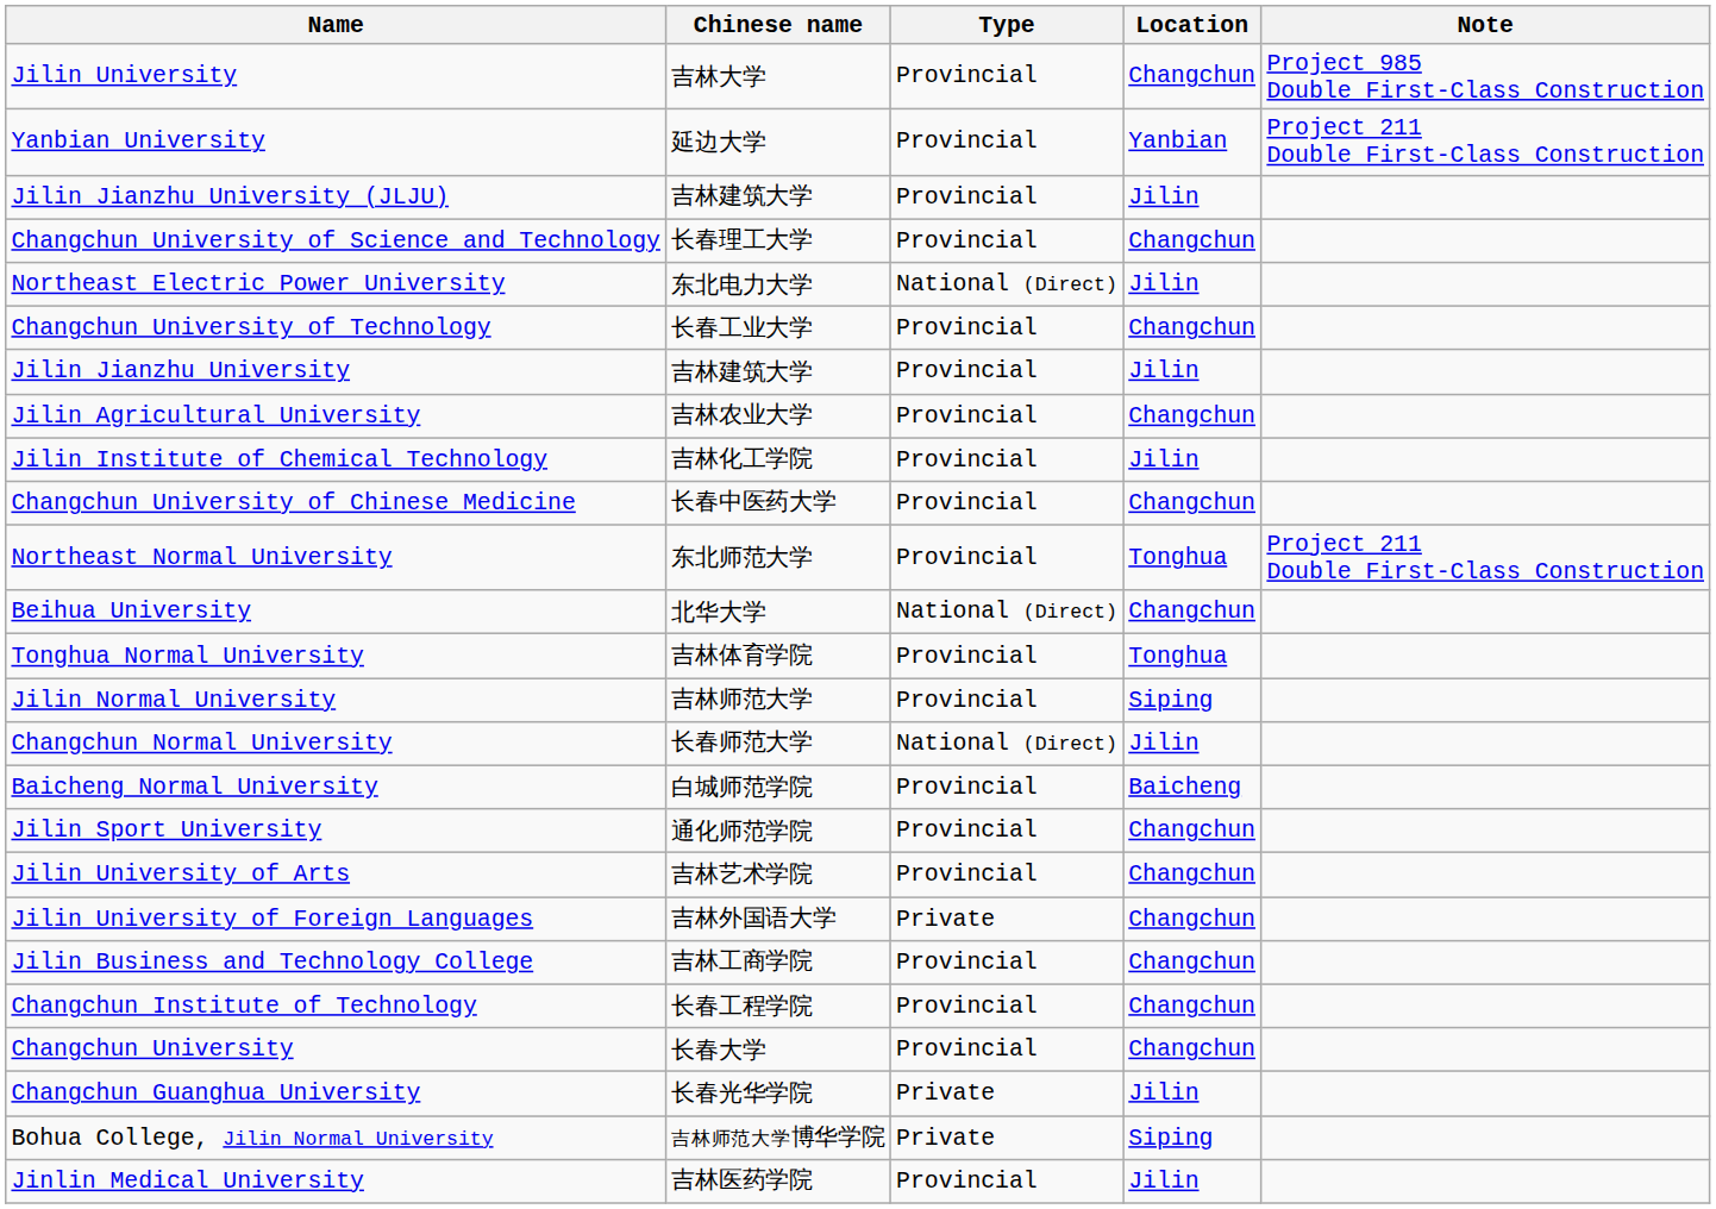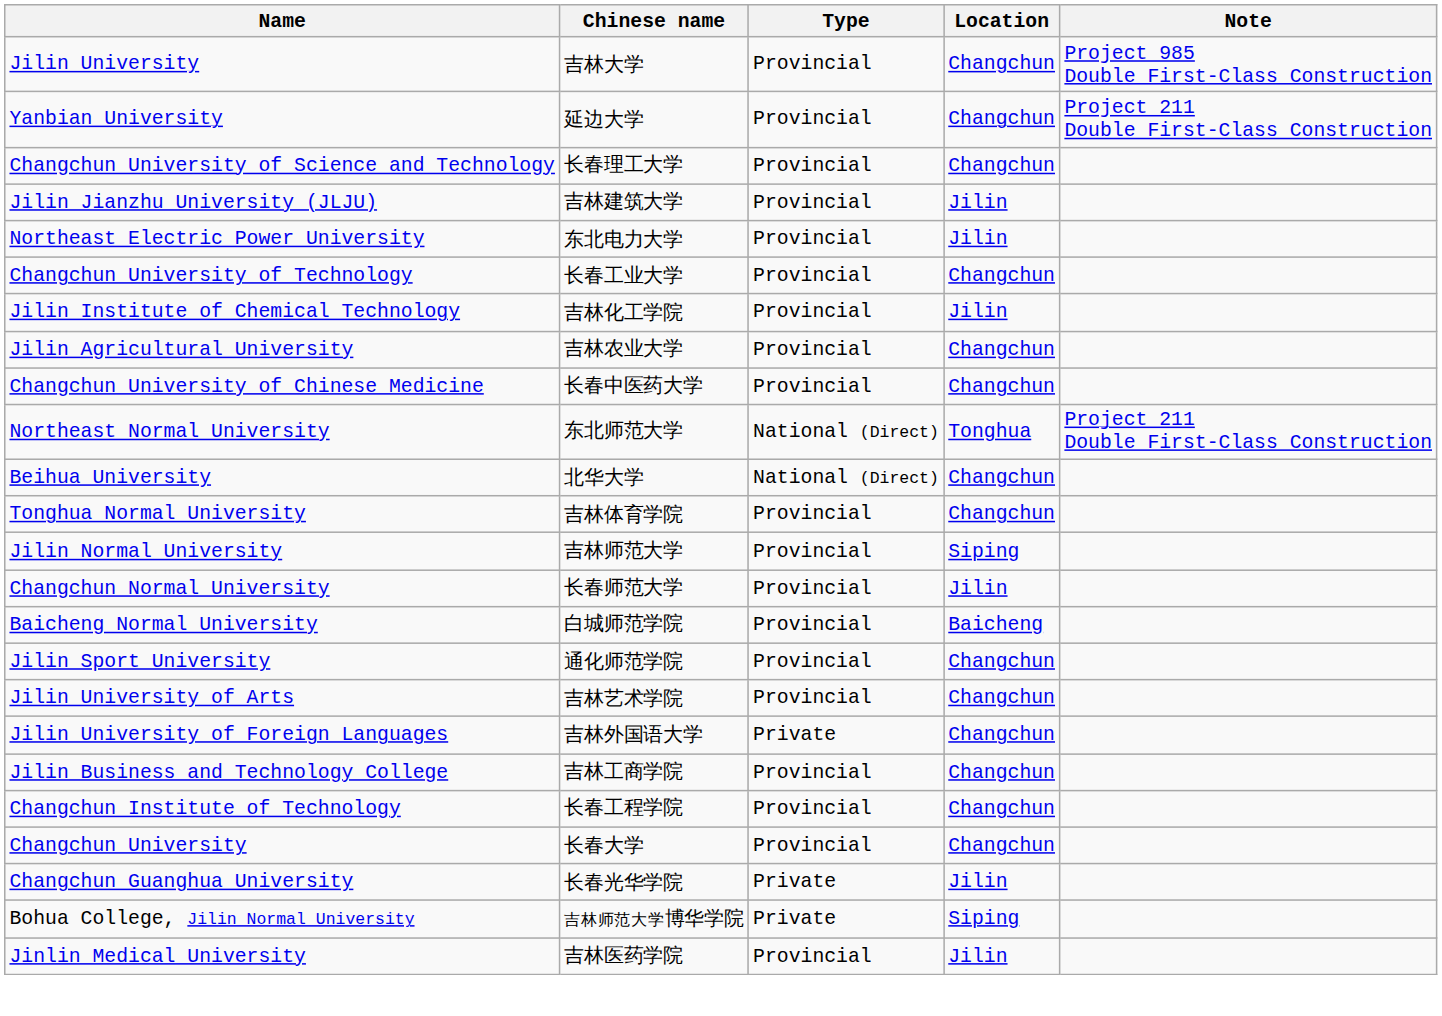Yanbian University | Location: Yanbian -> Changchun
rows swapped: Changchun University of Science and Technology <-> Jilin Jianzhu University (JLJU)
Northeast Electric Power University | Type: National (Direct) -> Provincial
- row: Jilin Jianzhu University | 吉林建筑大学 | Provincial | Jilin
rows swapped: Jilin Institute of Chemical Technology <-> Jilin Agricultural University
Northeast Normal University | Type: Provincial -> National (Direct)
Tonghua Normal University | Location: Tonghua -> Changchun
Changchun Normal University | Type: National (Direct) -> Provincial
